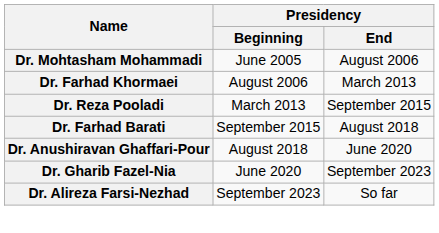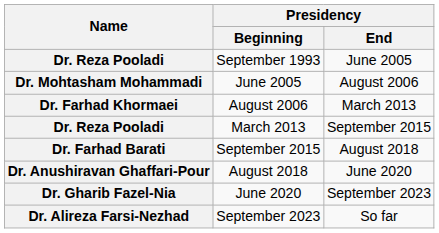+ row: Dr. Reza Pooladi | September 1993 | June 2005
